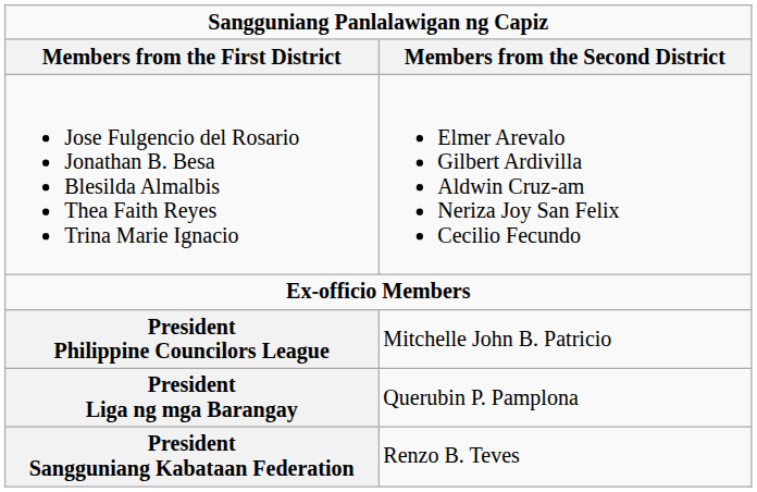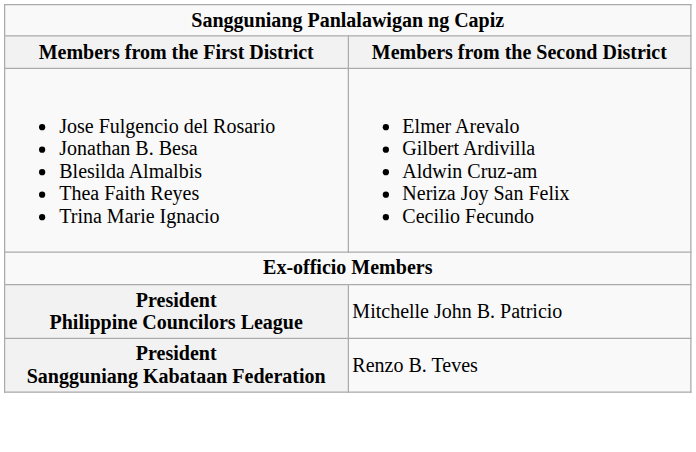- row: President Liga ng mga Barangay | Querubin P. Pamplona
